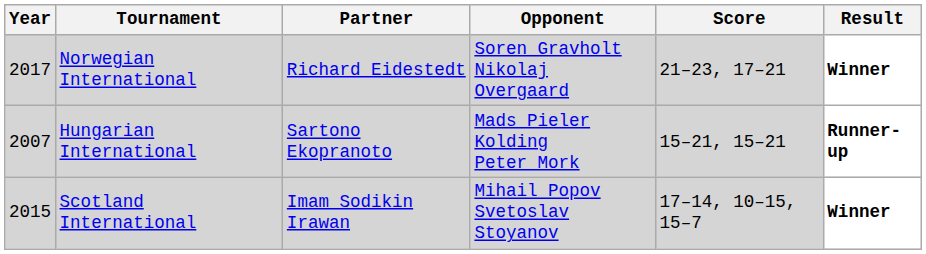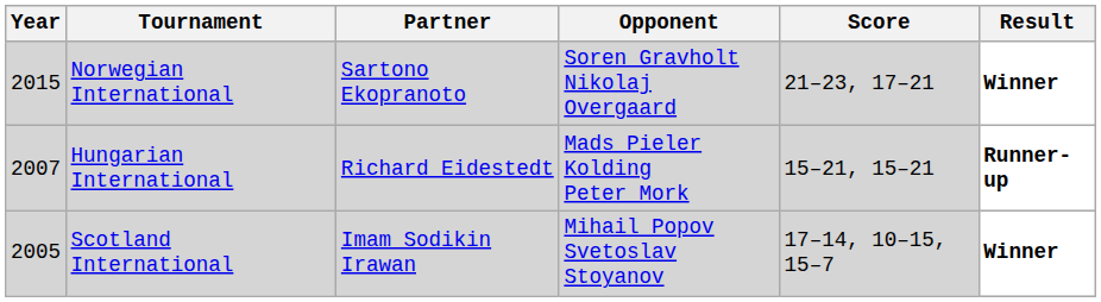Norwegian International | Year: 2017 -> 2015
Norwegian International | Partner: Richard Eidestedt -> Sartono Ekopranoto
Hungarian International | Partner: Sartono Ekopranoto -> Richard Eidestedt
Scotland International | Year: 2015 -> 2005
